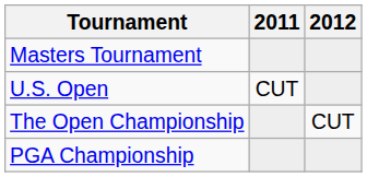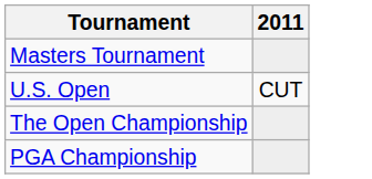- column: 2012 | CUT
